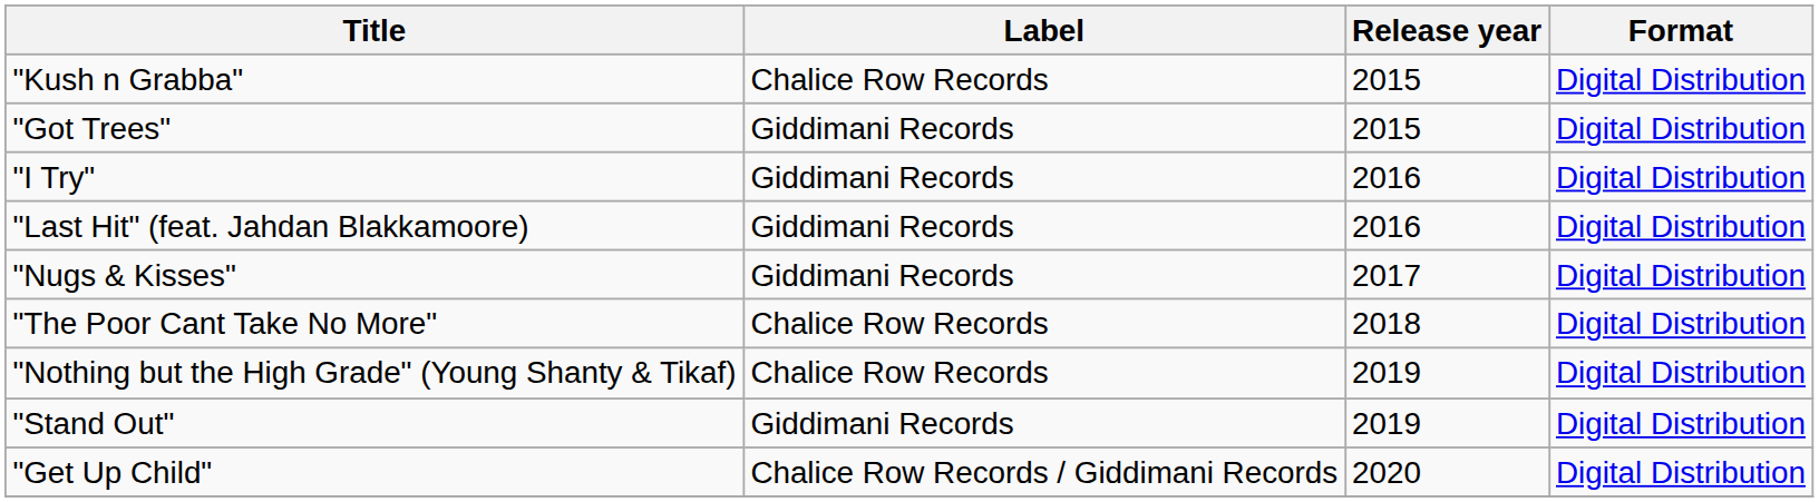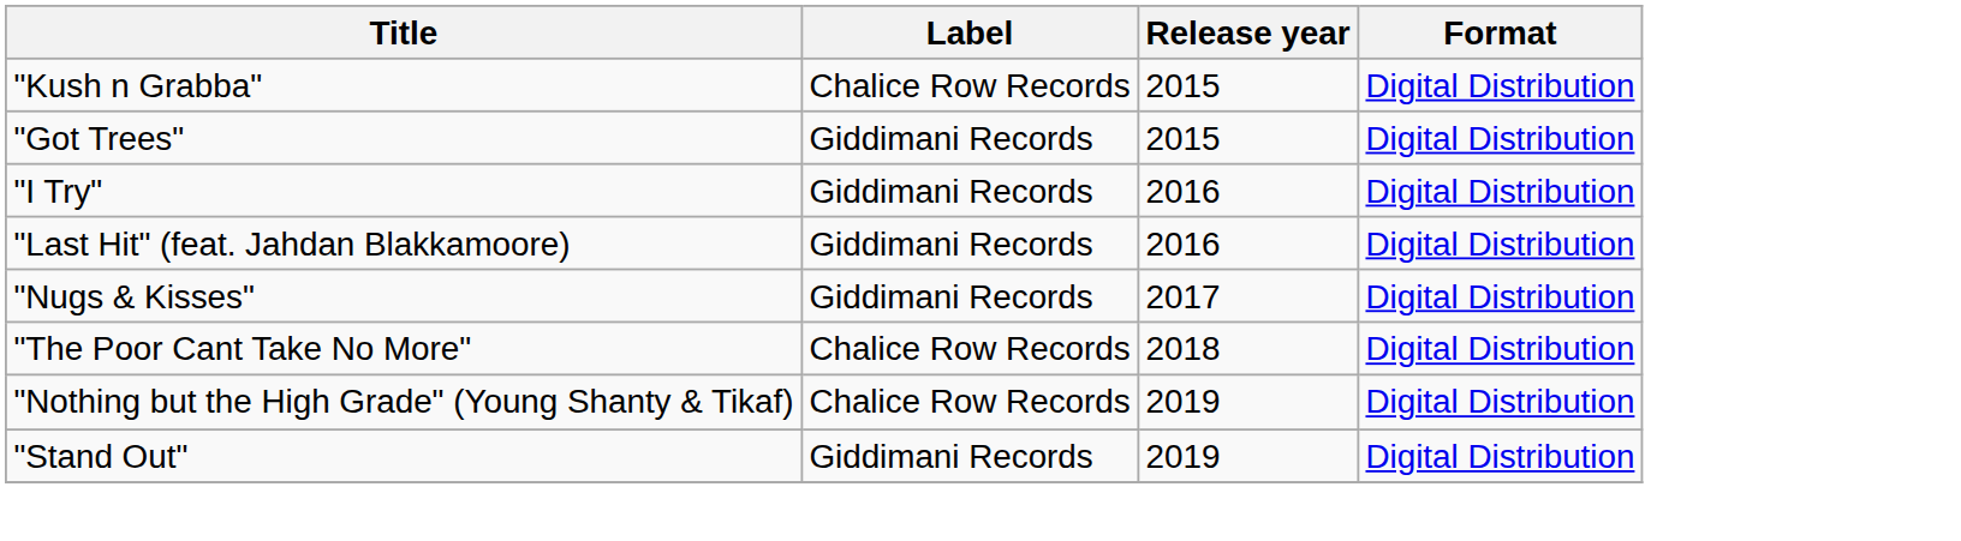- row: "Get Up Child" | Chalice Row Records / Giddimani Records | 2020 | Digital Distribution
